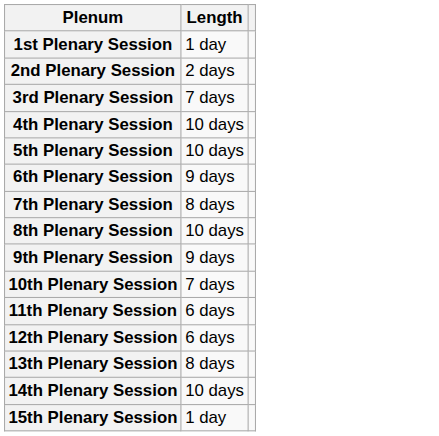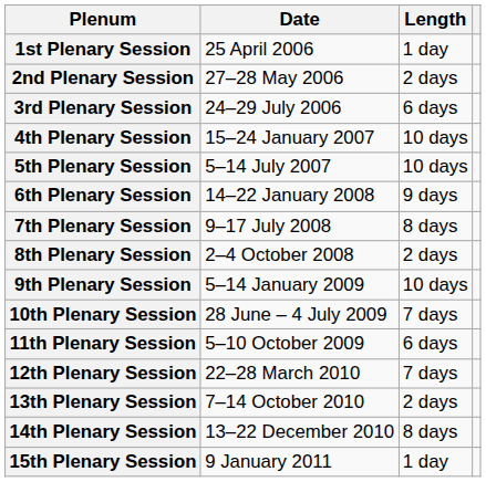+ column: Date | 25 April 2006 | 27–28 May 2006 | 24–29 July 2006 | 15–24 January 2007 | 5–14 July 2007 | 14–22 January 2008 | 9–17 July 2008 | 2–4 October 2008 | 5–14 January 2009 | 28 June – 4 July 2009 | 5–10 October 2009 | 22–28 March 2010 | 7–14 October 2010 | 13–22 December 2010 | 9 January 2011
3rd Plenary Session | Length: 7 days -> 6 days
8th Plenary Session | Length: 10 days -> 2 days
9th Plenary Session | Length: 9 days -> 10 days
12th Plenary Session | Length: 6 days -> 7 days
13th Plenary Session | Length: 8 days -> 2 days
14th Plenary Session | Length: 10 days -> 8 days
